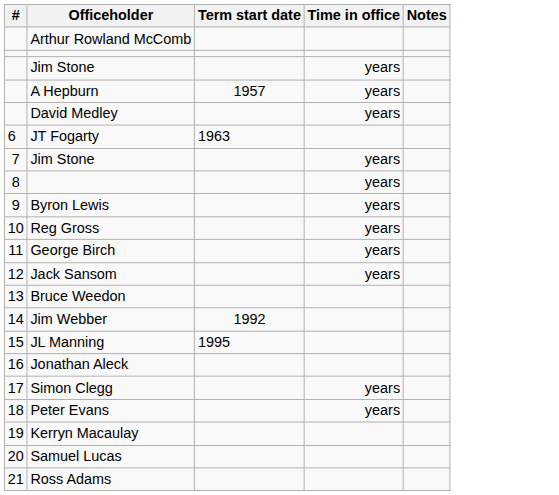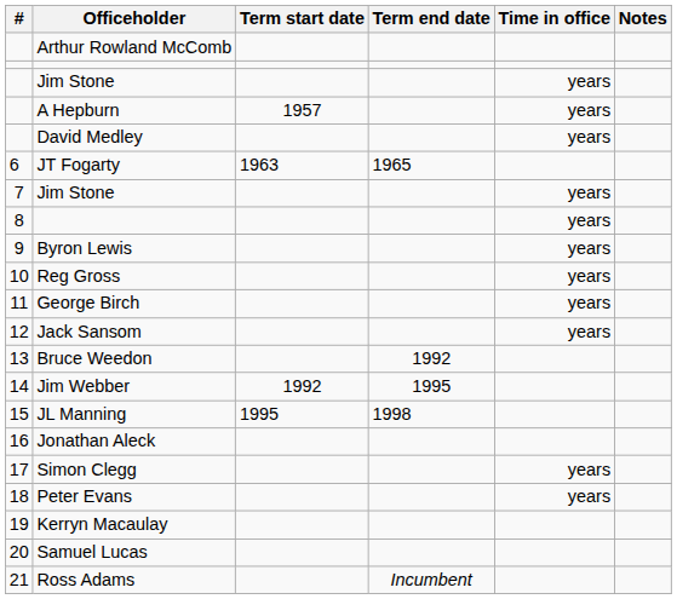+ column: Term end date | 1965 | 1992 | 1995 | 1998 | Incumbent
